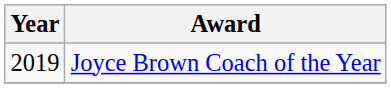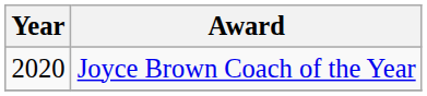Joyce Brown Coach of the Year | Year: 2019 -> 2020
